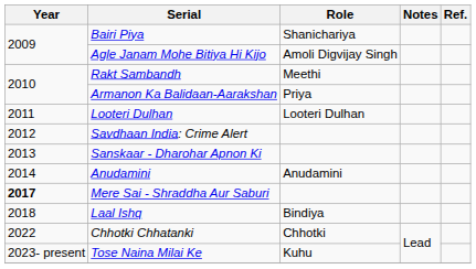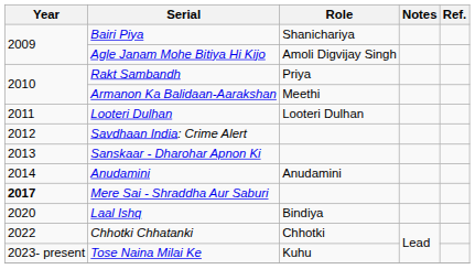Rakt Sambandh | Role: Meethi -> Priya
Armanon Ka Balidaan-Aarakshan | Role: Priya -> Meethi
Laal Ishq | Year: 2018 -> 2020
